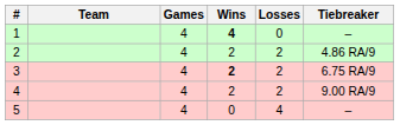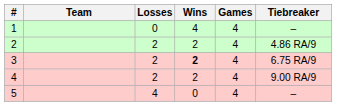columns swapped: Games <-> Losses
1 | Wins: bold -> normal
